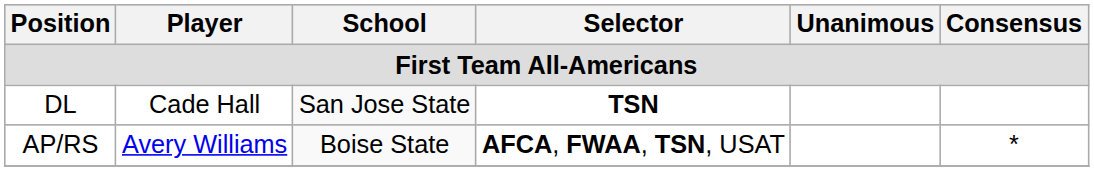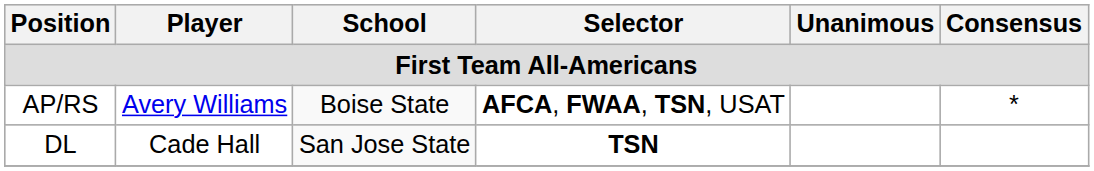rows swapped: DL <-> AP/RS
